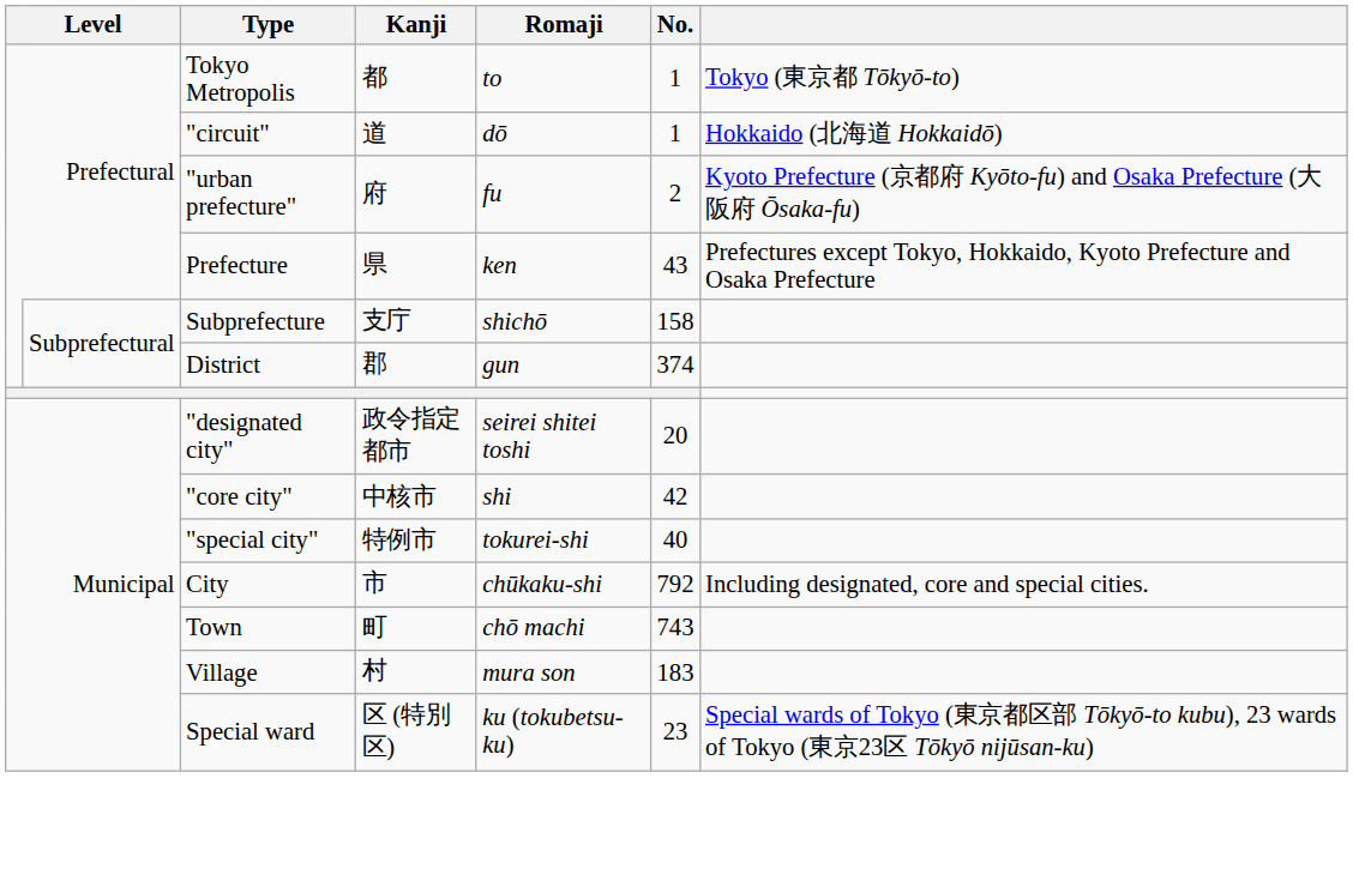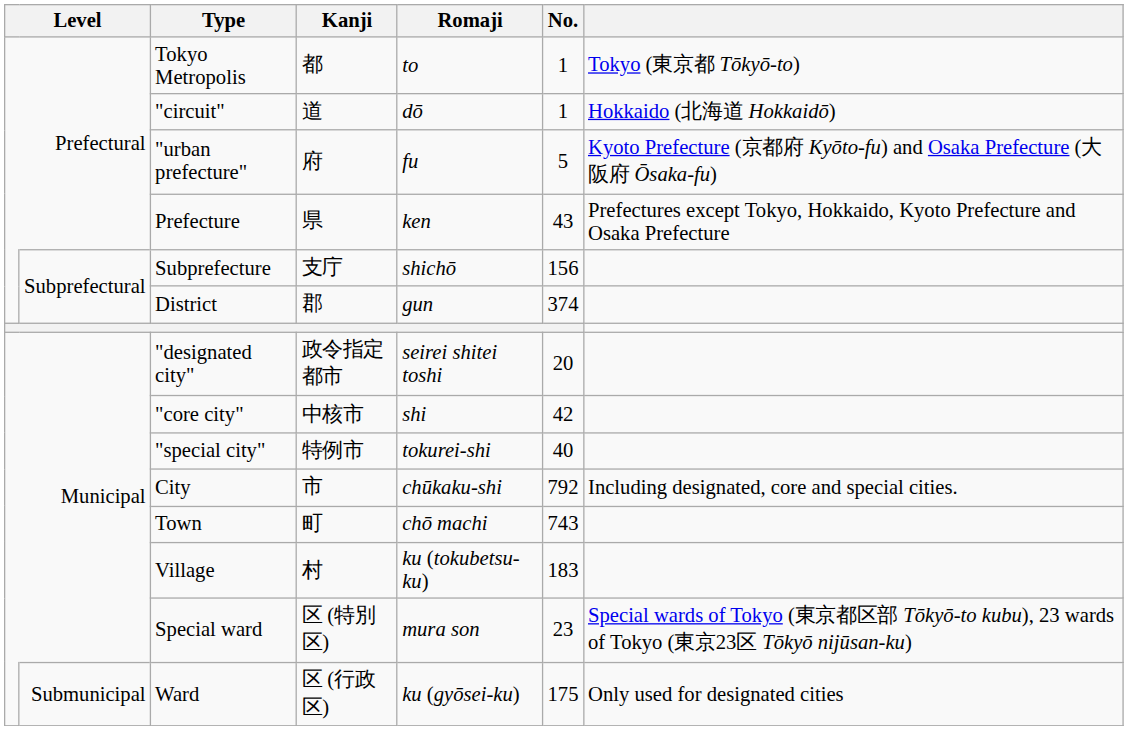"urban prefecture" | No.: 2 -> 5
Subprefecture | No.: 158 -> 156
Village | Romaji: mura son -> ku (tokubetsu-ku)
Special ward | Romaji: ku (tokubetsu-ku) -> mura son
+ row: Submunicipal | Ward | 区 (行政区) | ku (gyōsei-ku) | 175 | Only used for designated cities
